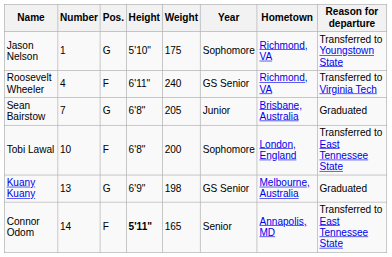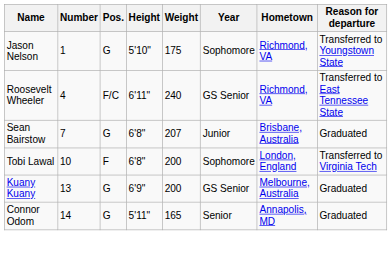Roosevelt Wheeler | Pos.: F -> F/C
Roosevelt Wheeler | Reason for departure: Transferred to Virginia Tech -> Transferred to East Tennessee State
Sean Bairstow | Weight: 205 -> 207
Tobi Lawal | Reason for departure: Transferred to East Tennessee State -> Transferred to Virginia Tech
Kuany Kuany | Weight: 198 -> 200
Connor Odom | Pos.: F -> G
Connor Odom | Height: bold -> normal
Connor Odom | Reason for departure: Transferred to East Tennessee State -> Graduated
